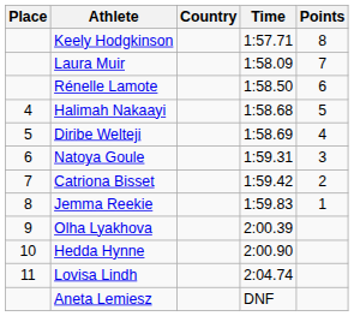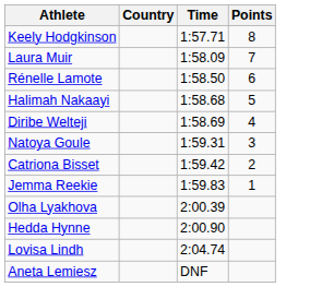- column: Place | 4 | 5 | 6 | 7 | 8 | 9 | 10 | 11
